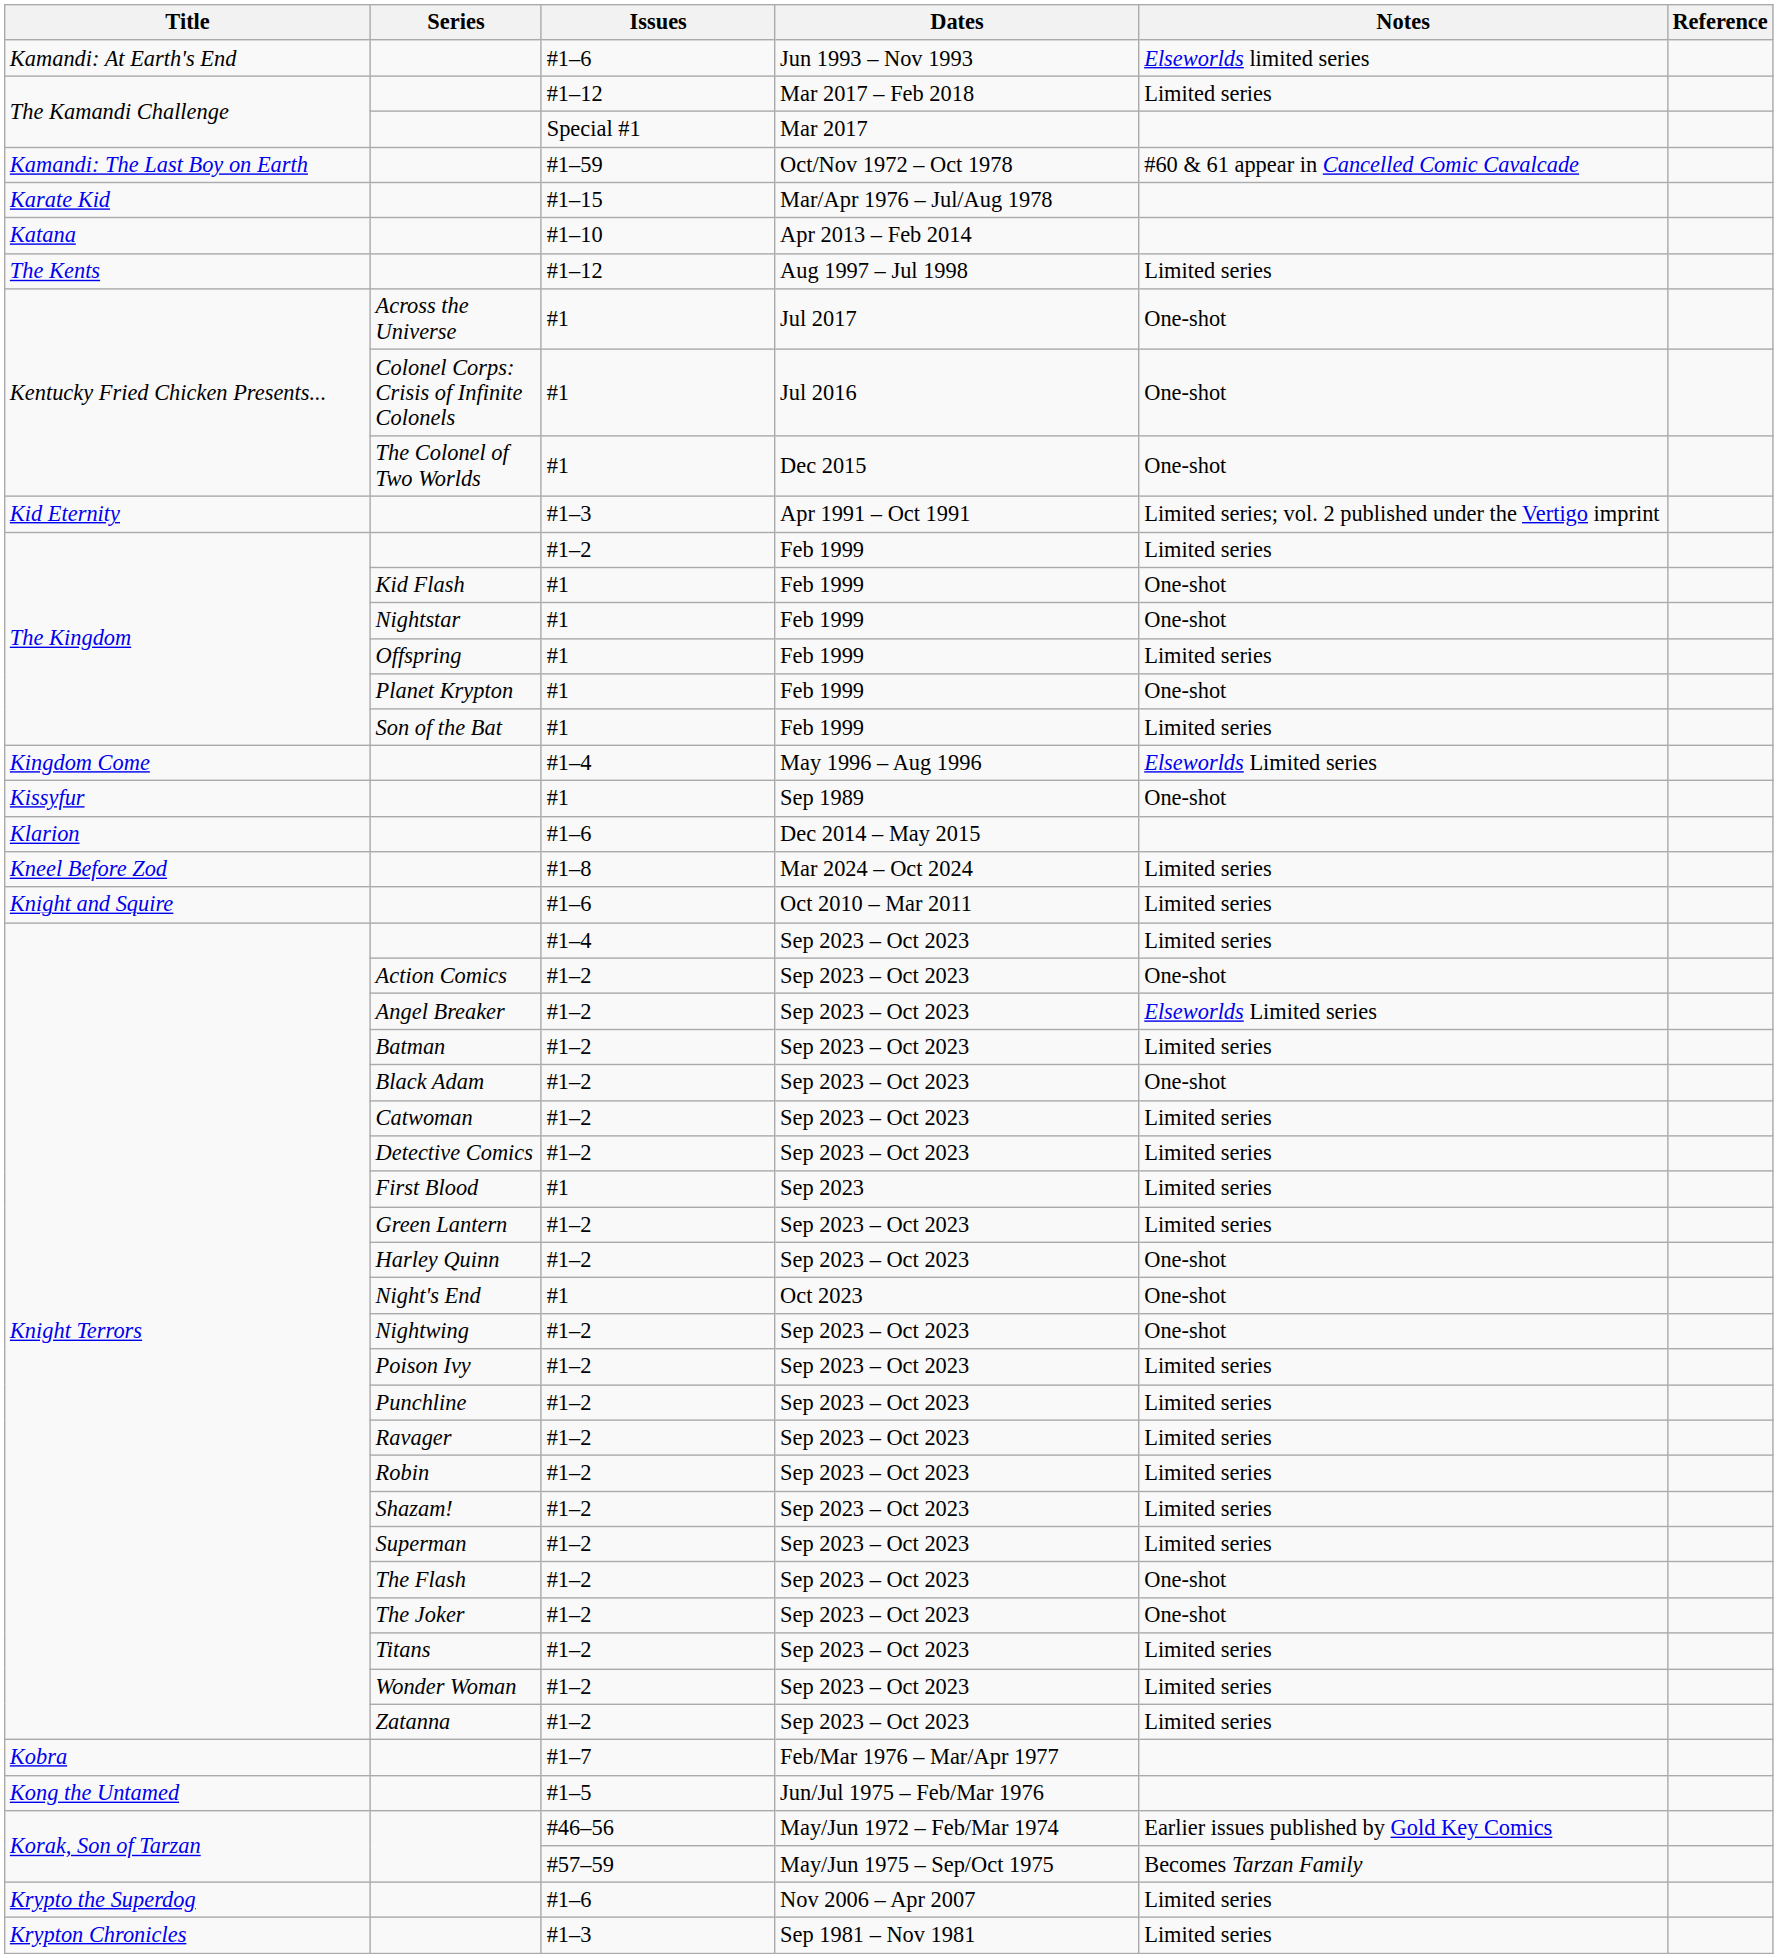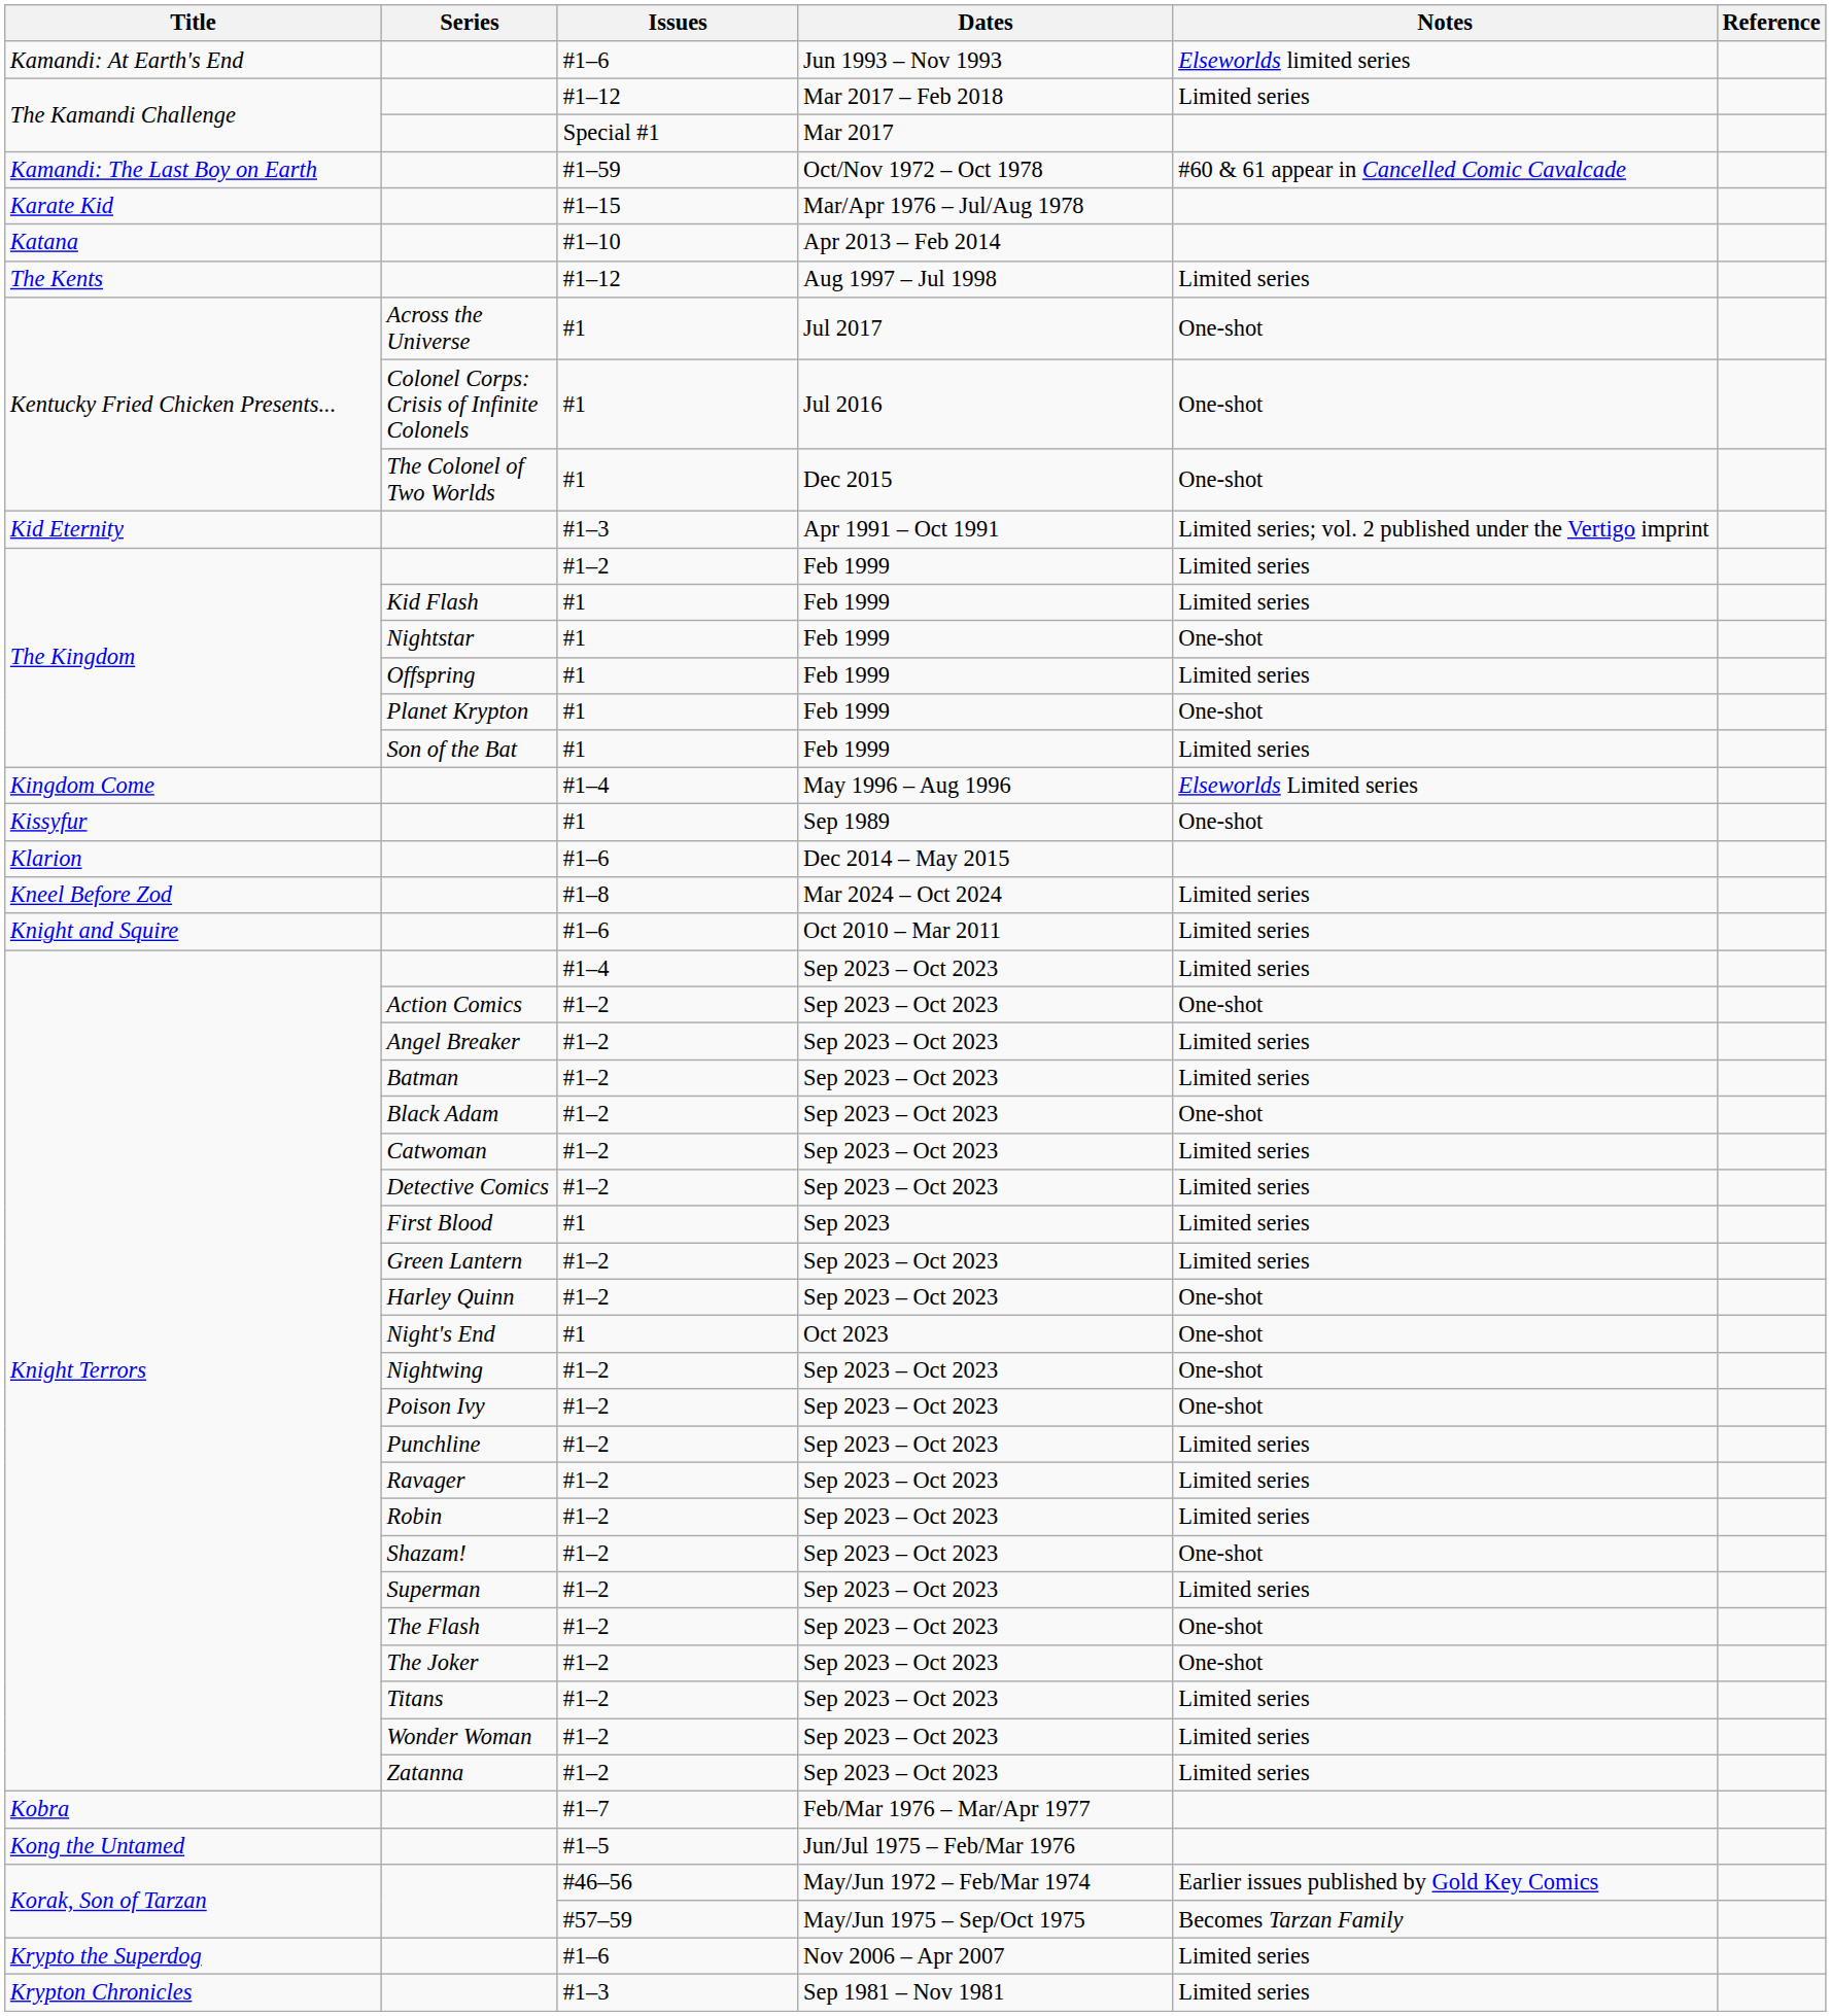Kid Flash | Notes: One-shot -> Limited series
Angel Breaker | Notes: Elseworlds Limited series -> Limited series
Poison Ivy | Notes: Limited series -> One-shot
Shazam! | Notes: Limited series -> One-shot
